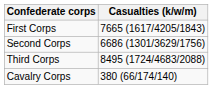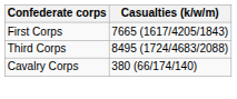- row: Second Corps | 6686 (1301/3629/1756)
